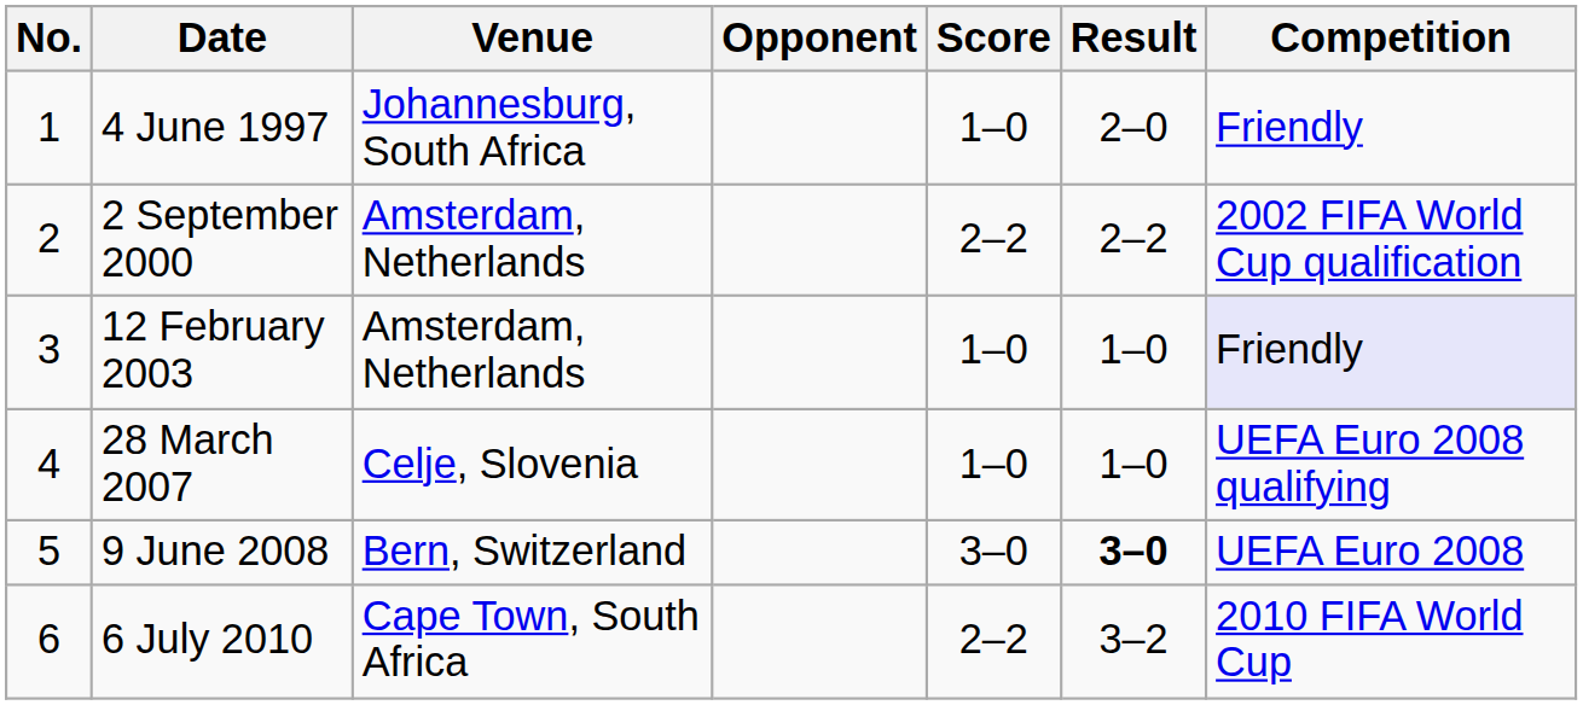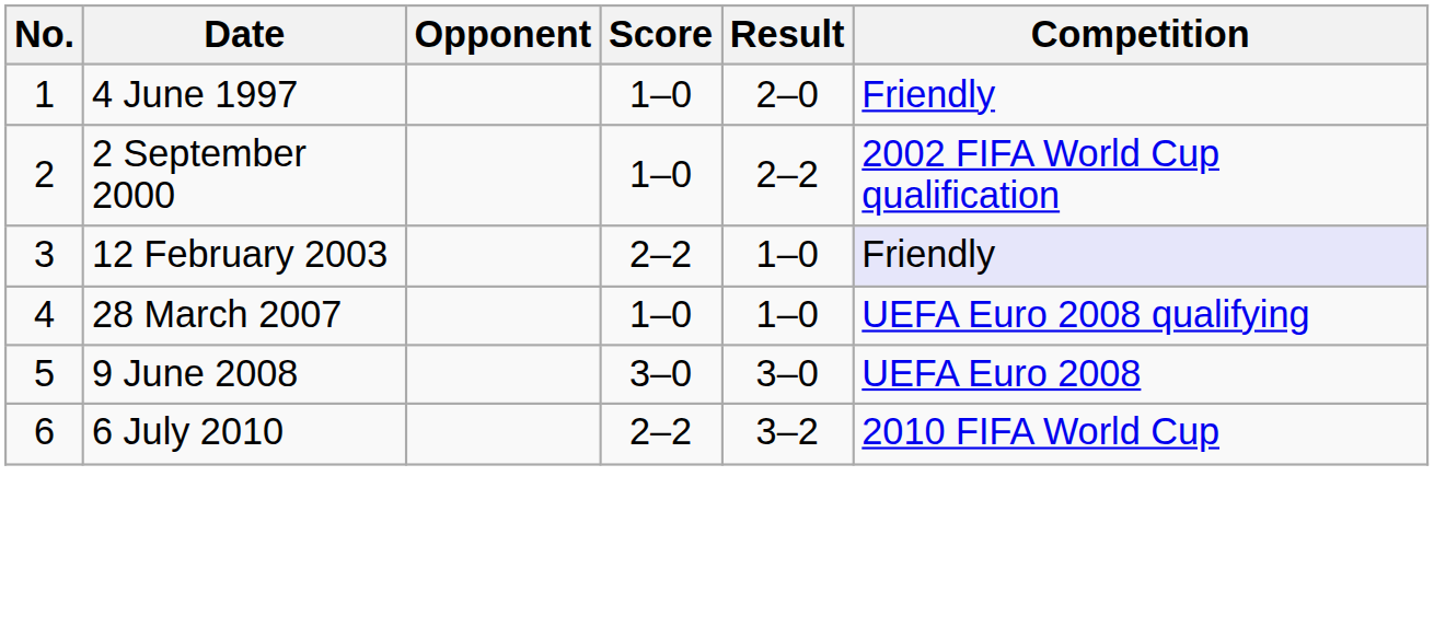- column: Venue | Johannesburg, South Africa | Amsterdam, Netherlands | Amsterdam, Netherlands | Celje, Slovenia | Bern, Switzerland | Cape Town, South Africa
2 September 2000 | Score: 2–2 -> 1–0
12 February 2003 | Score: 1–0 -> 2–2
9 June 2008 | Result: bold -> normal
